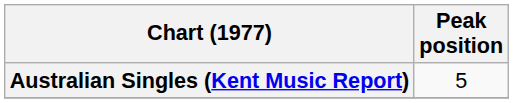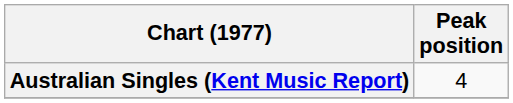Australian Singles (Kent Music Report) | Peak position: 5 -> 4
